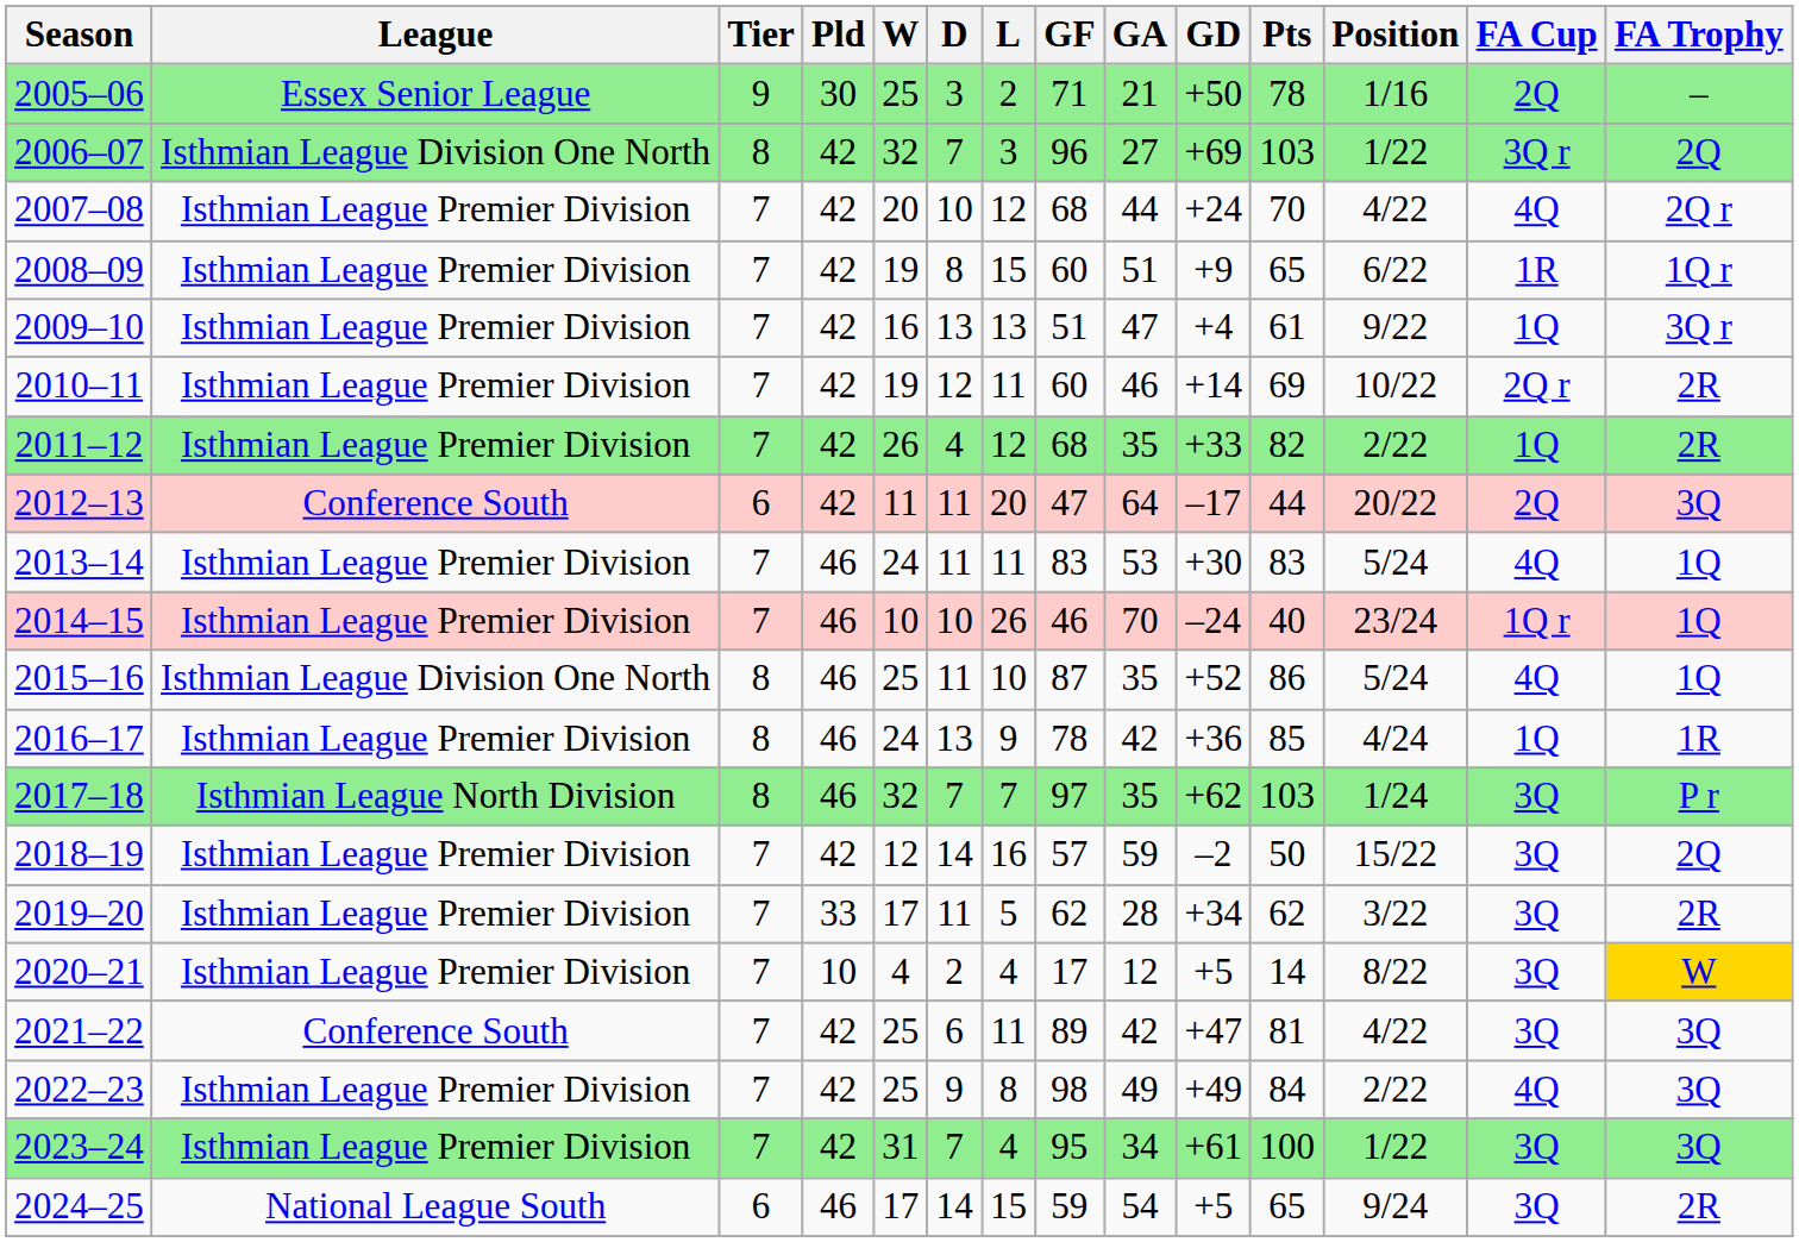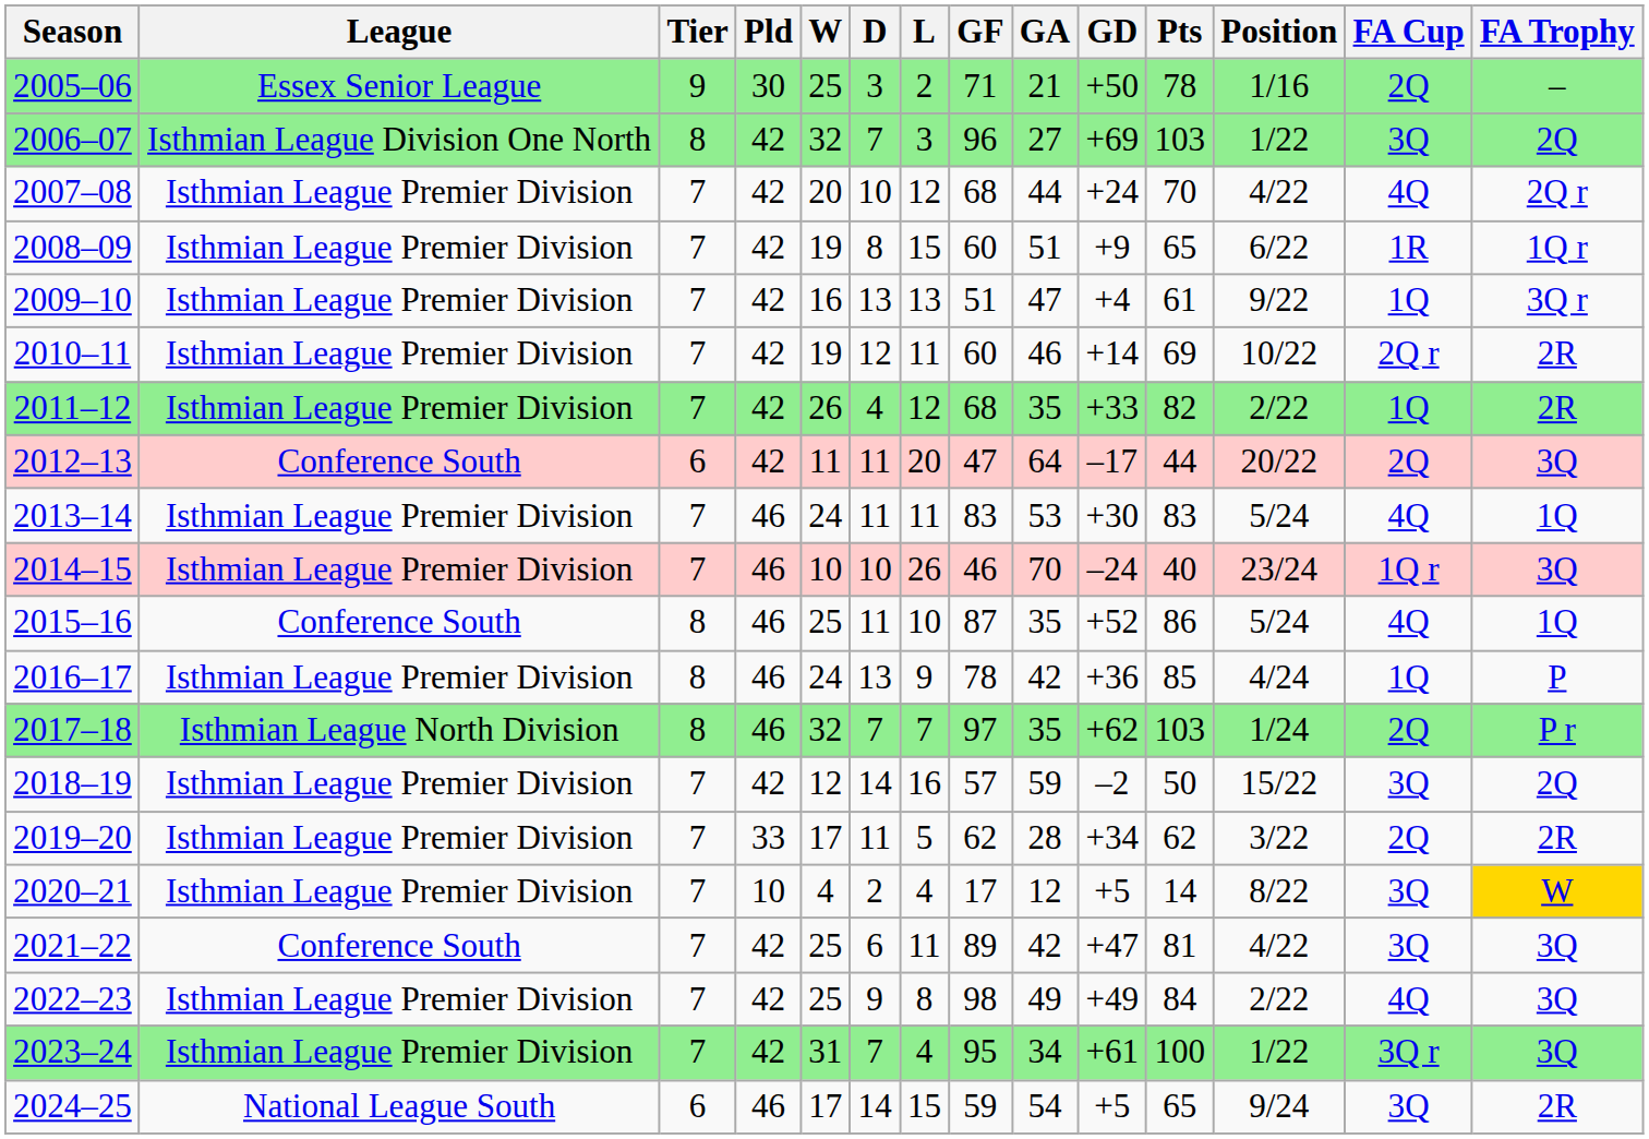2006–07 | FA Cup: 3Q r -> 3Q
2014–15 | FA Trophy: 1Q -> 3Q
2015–16 | League: Isthmian League Division One North -> Conference South
2016–17 | FA Trophy: 1R -> P
2017–18 | FA Cup: 3Q -> 2Q
2019–20 | FA Cup: 3Q -> 2Q
2023–24 | FA Cup: 3Q -> 3Q r
